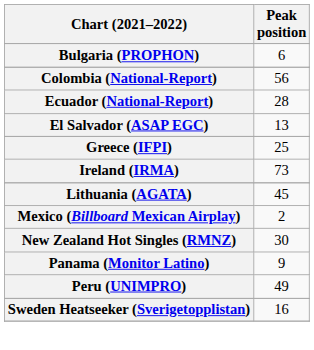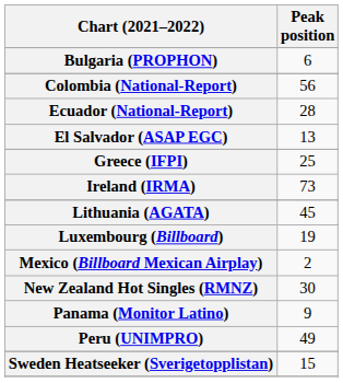+ row: Luxembourg (Billboard) | 19
Sweden Heatseeker (Sverigetopplistan) | Peak position: 16 -> 15
